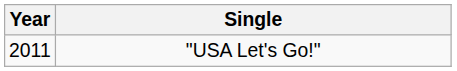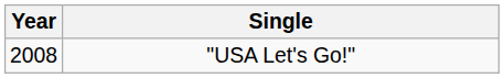"USA Let's Go!" | Year: 2011 -> 2008
